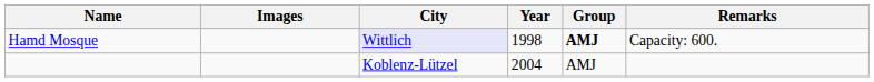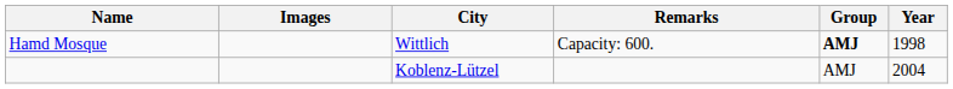columns swapped: Year <-> Remarks
Hamd Mosque | City: lavender background -> no background
